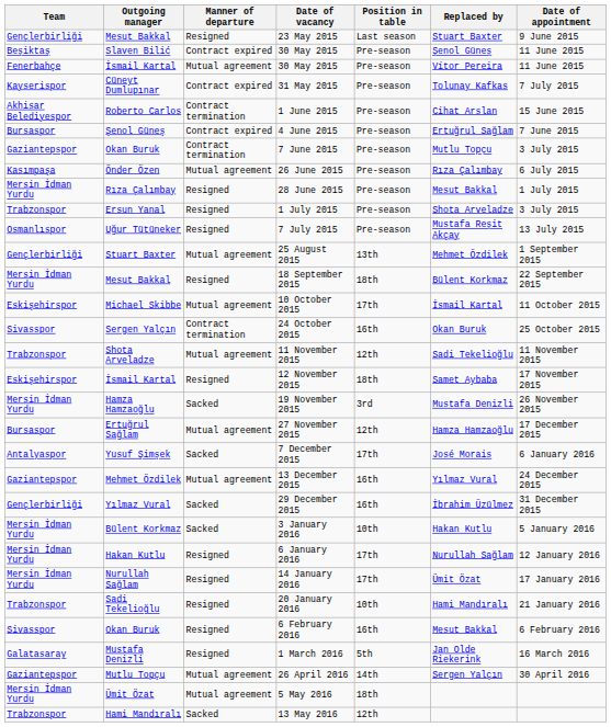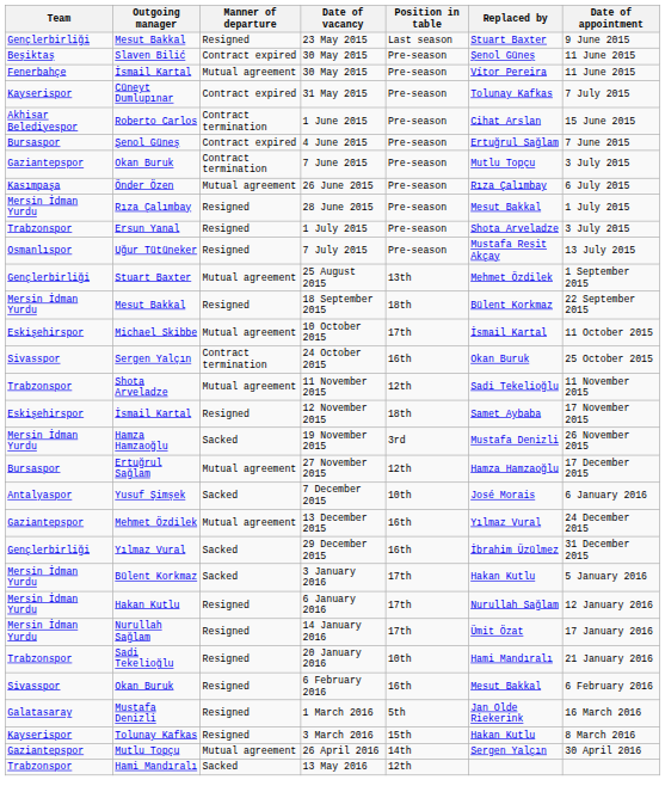7 December 2015 | Position in table: 17th -> 10th
3 January 2016 | Position in table: 10th -> 17th
+ row: Kayserispor | Tolunay Kafkas | Resigned | 3 March 2016 | 15th | Hakan Kutlu | 8 March 2016
- row: Mersin İdman Yurdu | Ümit Özat | Mutual agreement | 5 May 2016 | 18th
